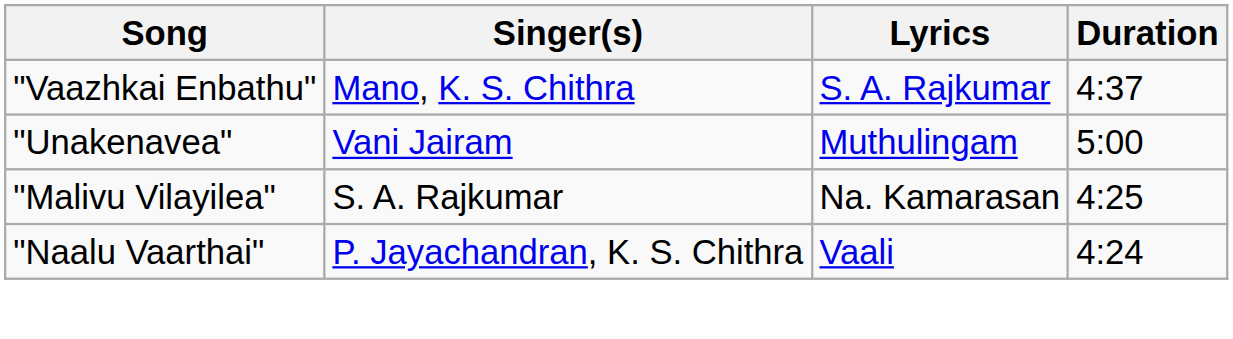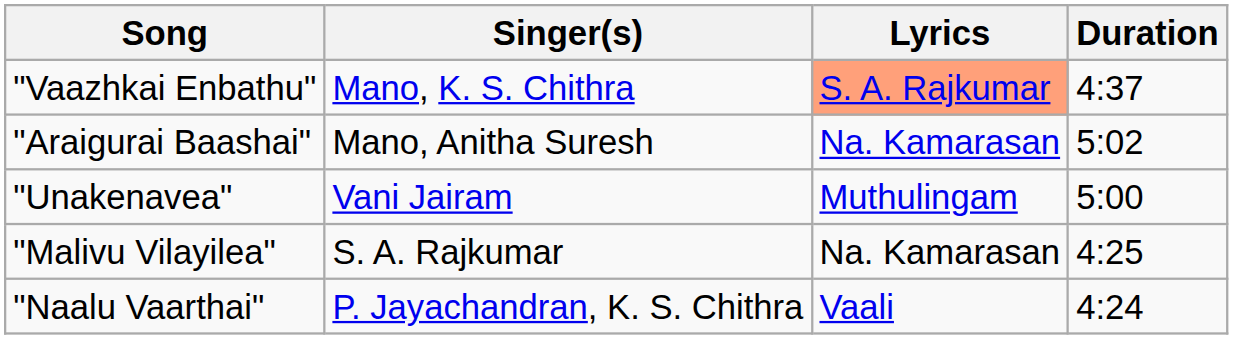"Vaazhkai Enbathu" | Lyrics: no background -> lightsalmon background
+ row: "Araigurai Baashai" | Mano, Anitha Suresh | Na. Kamarasan | 5:02
